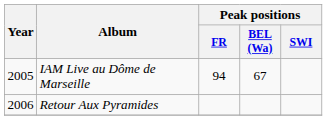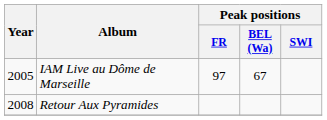IAM Live au Dôme de Marseille | Peak positions / FR: 94 -> 97
Retour Aux Pyramides | Year: 2006 -> 2008
